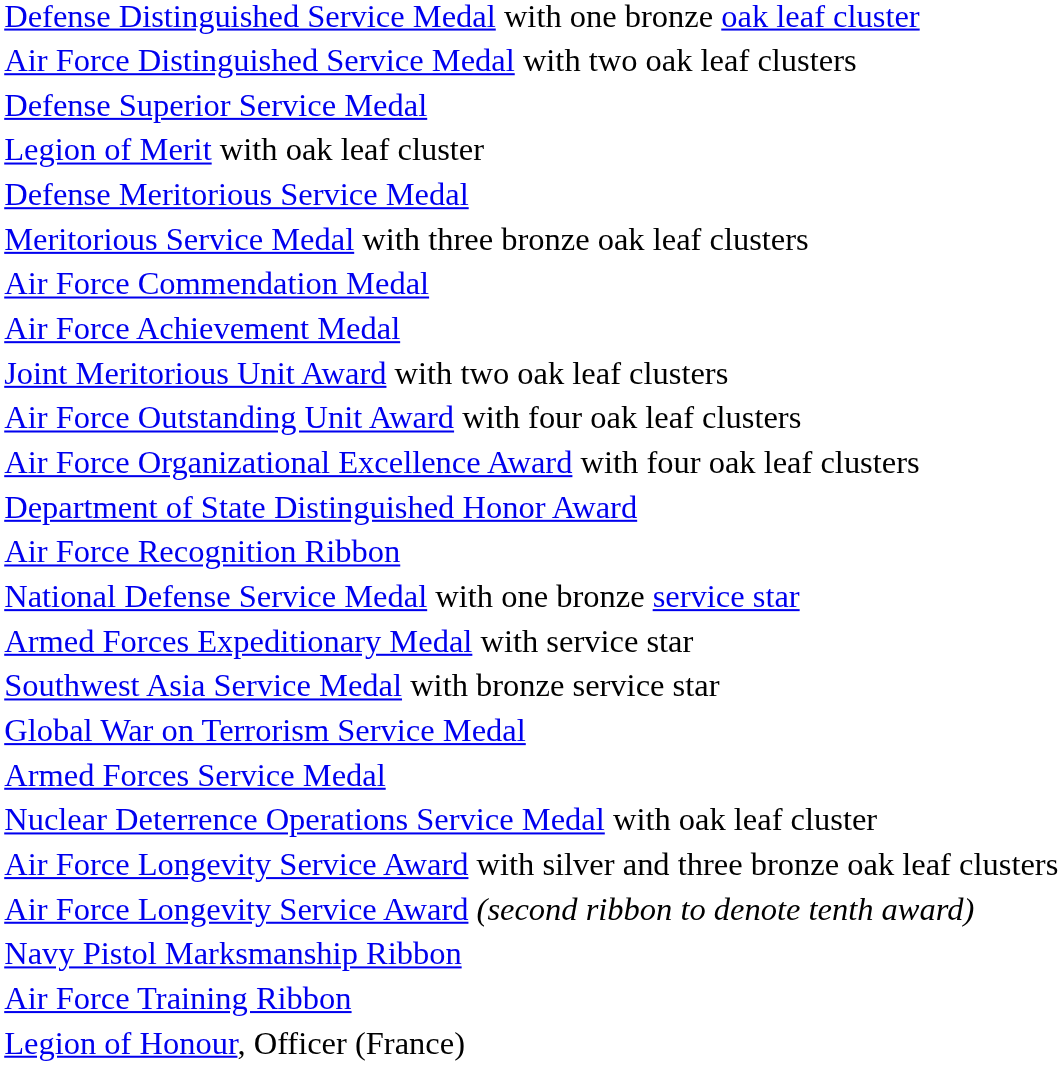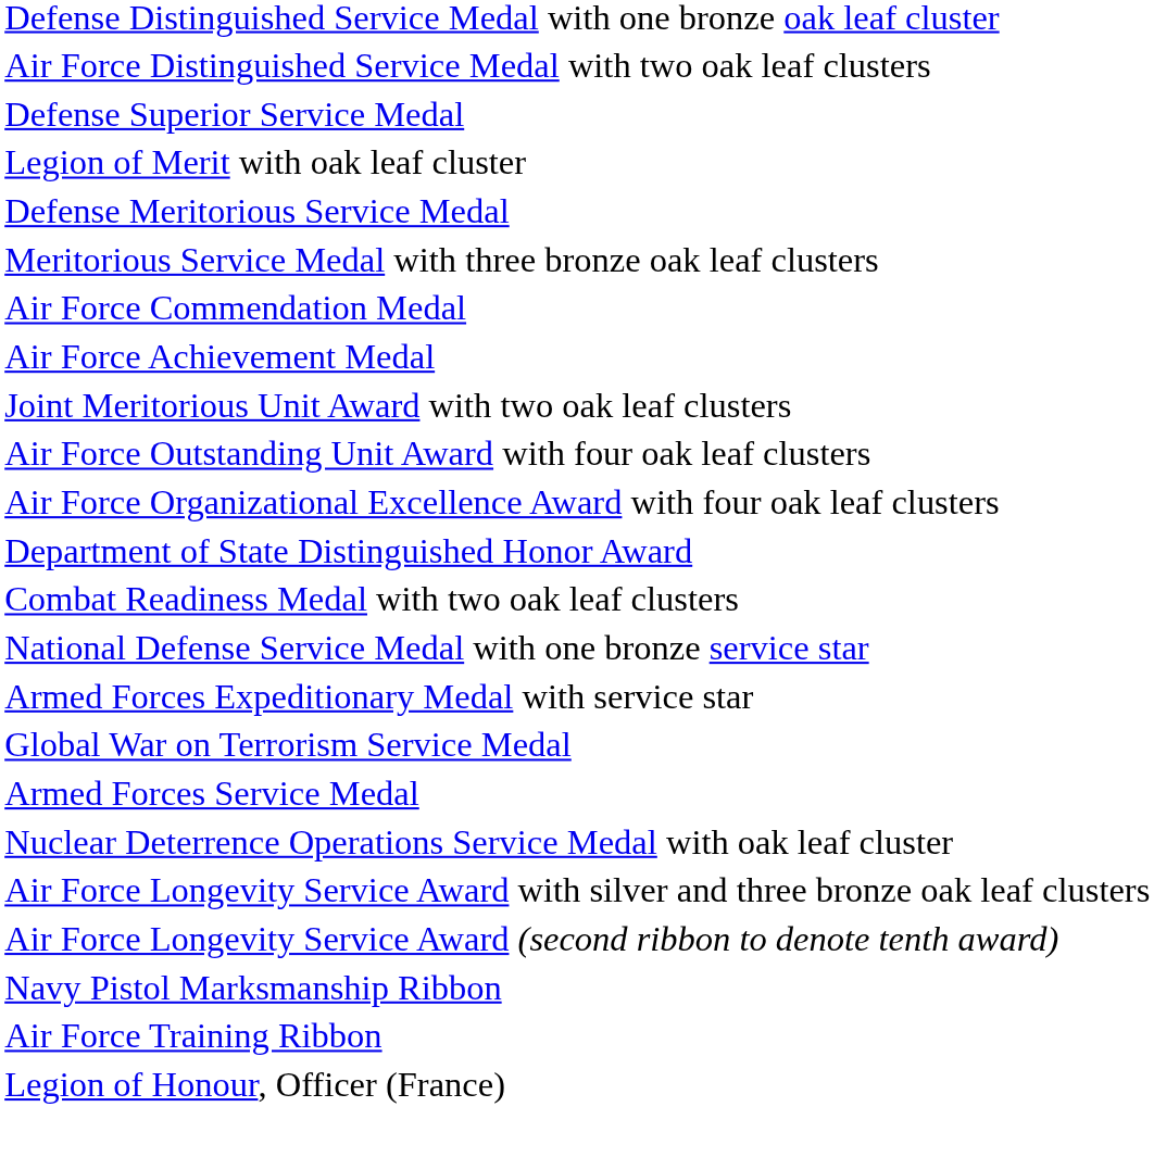+ row: Combat Readiness Medal with two oak leaf clusters
- row: Air Force Recognition Ribbon
- row: Southwest Asia Service Medal with bronze service star
